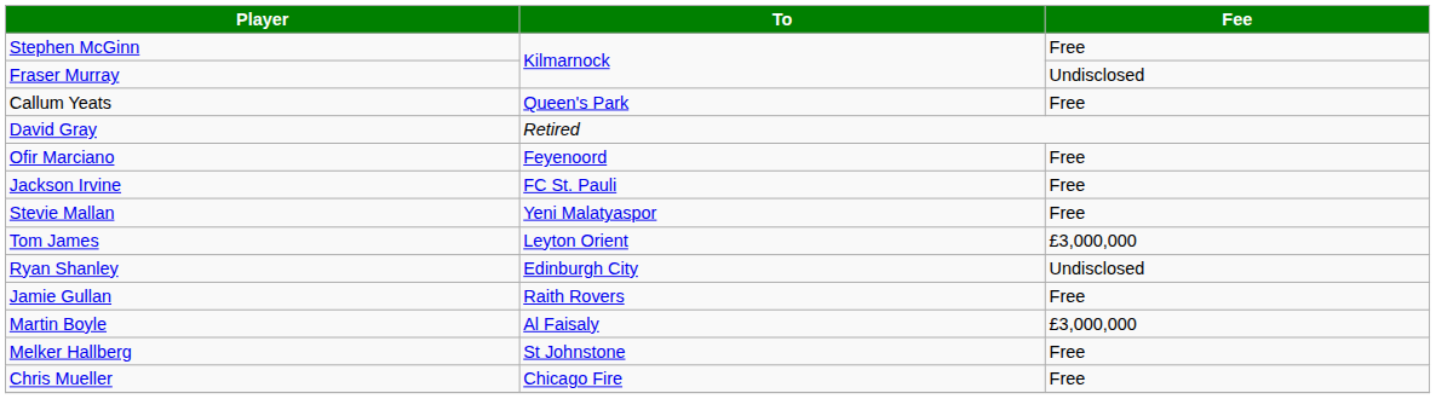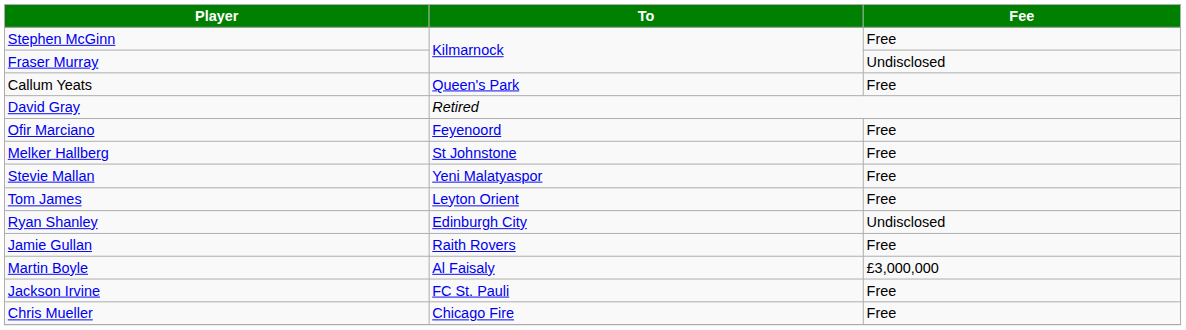rows swapped: Jackson Irvine <-> Melker Hallberg
Tom James | Fee: £3,000,000 -> Free
